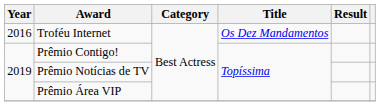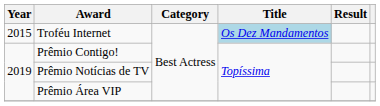Troféu Internet | Year: 2016 -> 2015
Troféu Internet | Title: no background -> lightblue background
